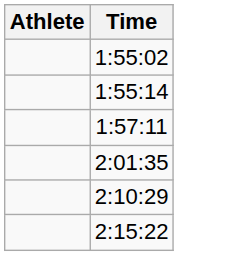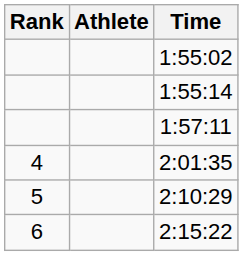+ column: Rank | 4 | 5 | 6
